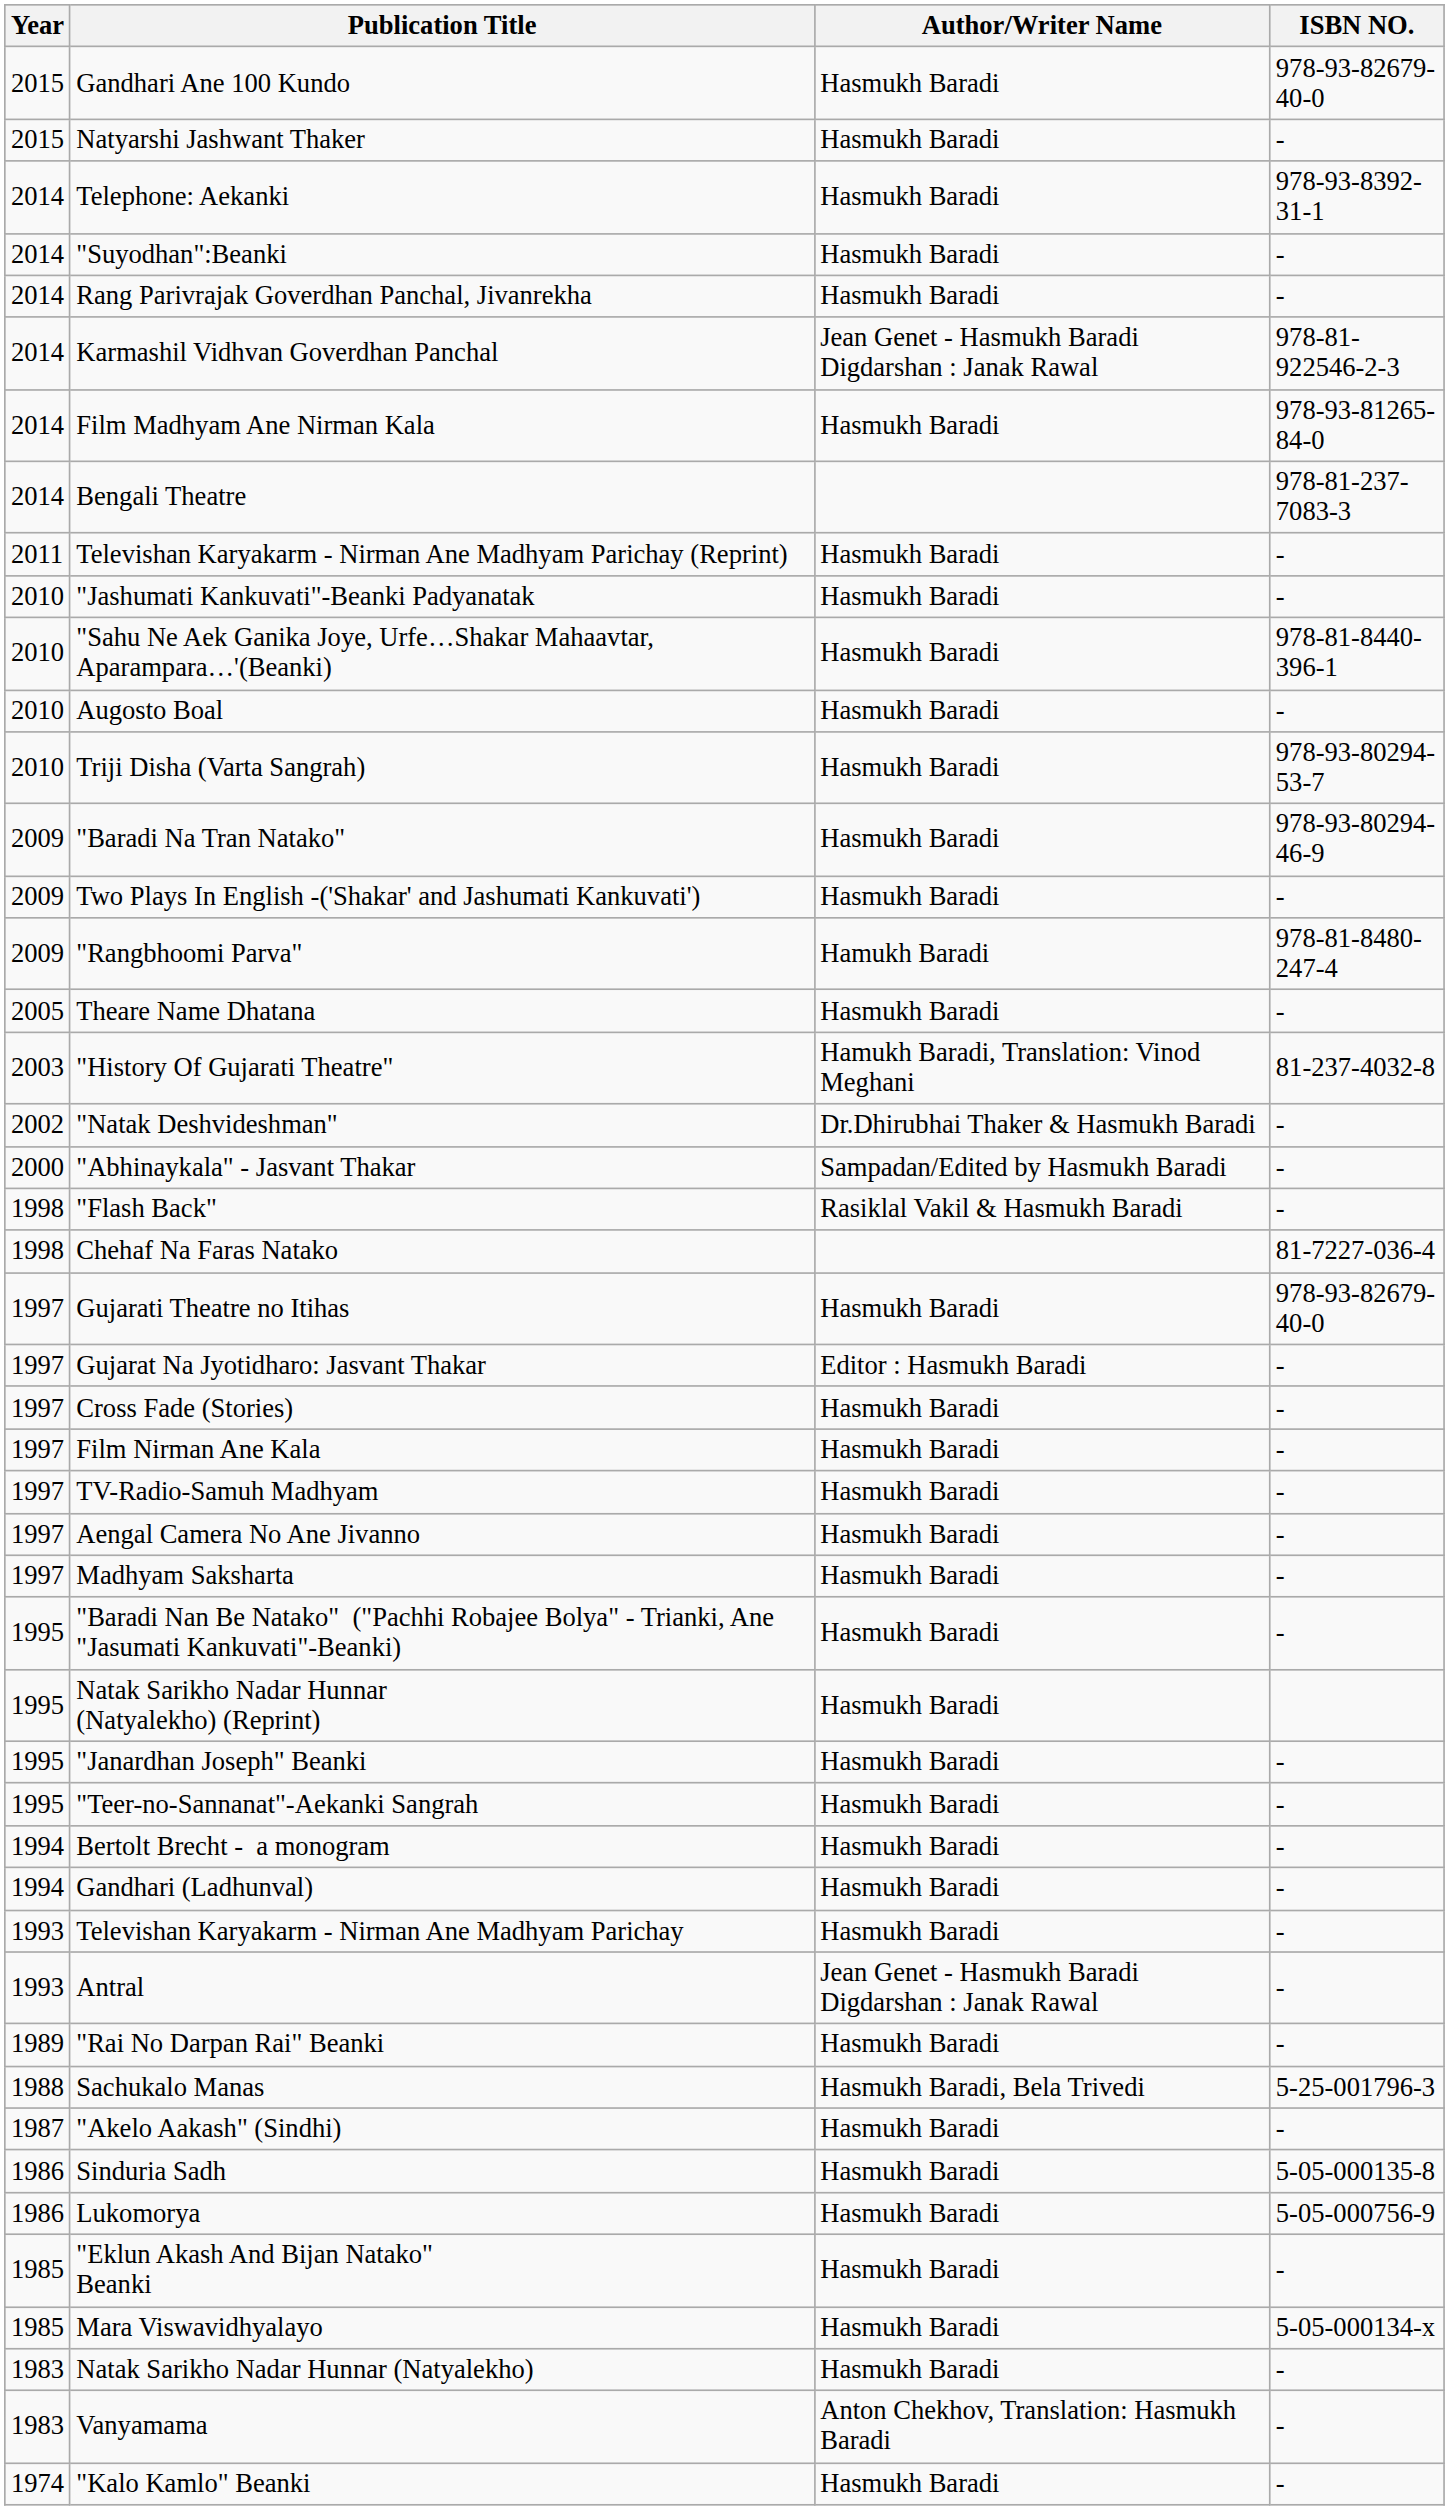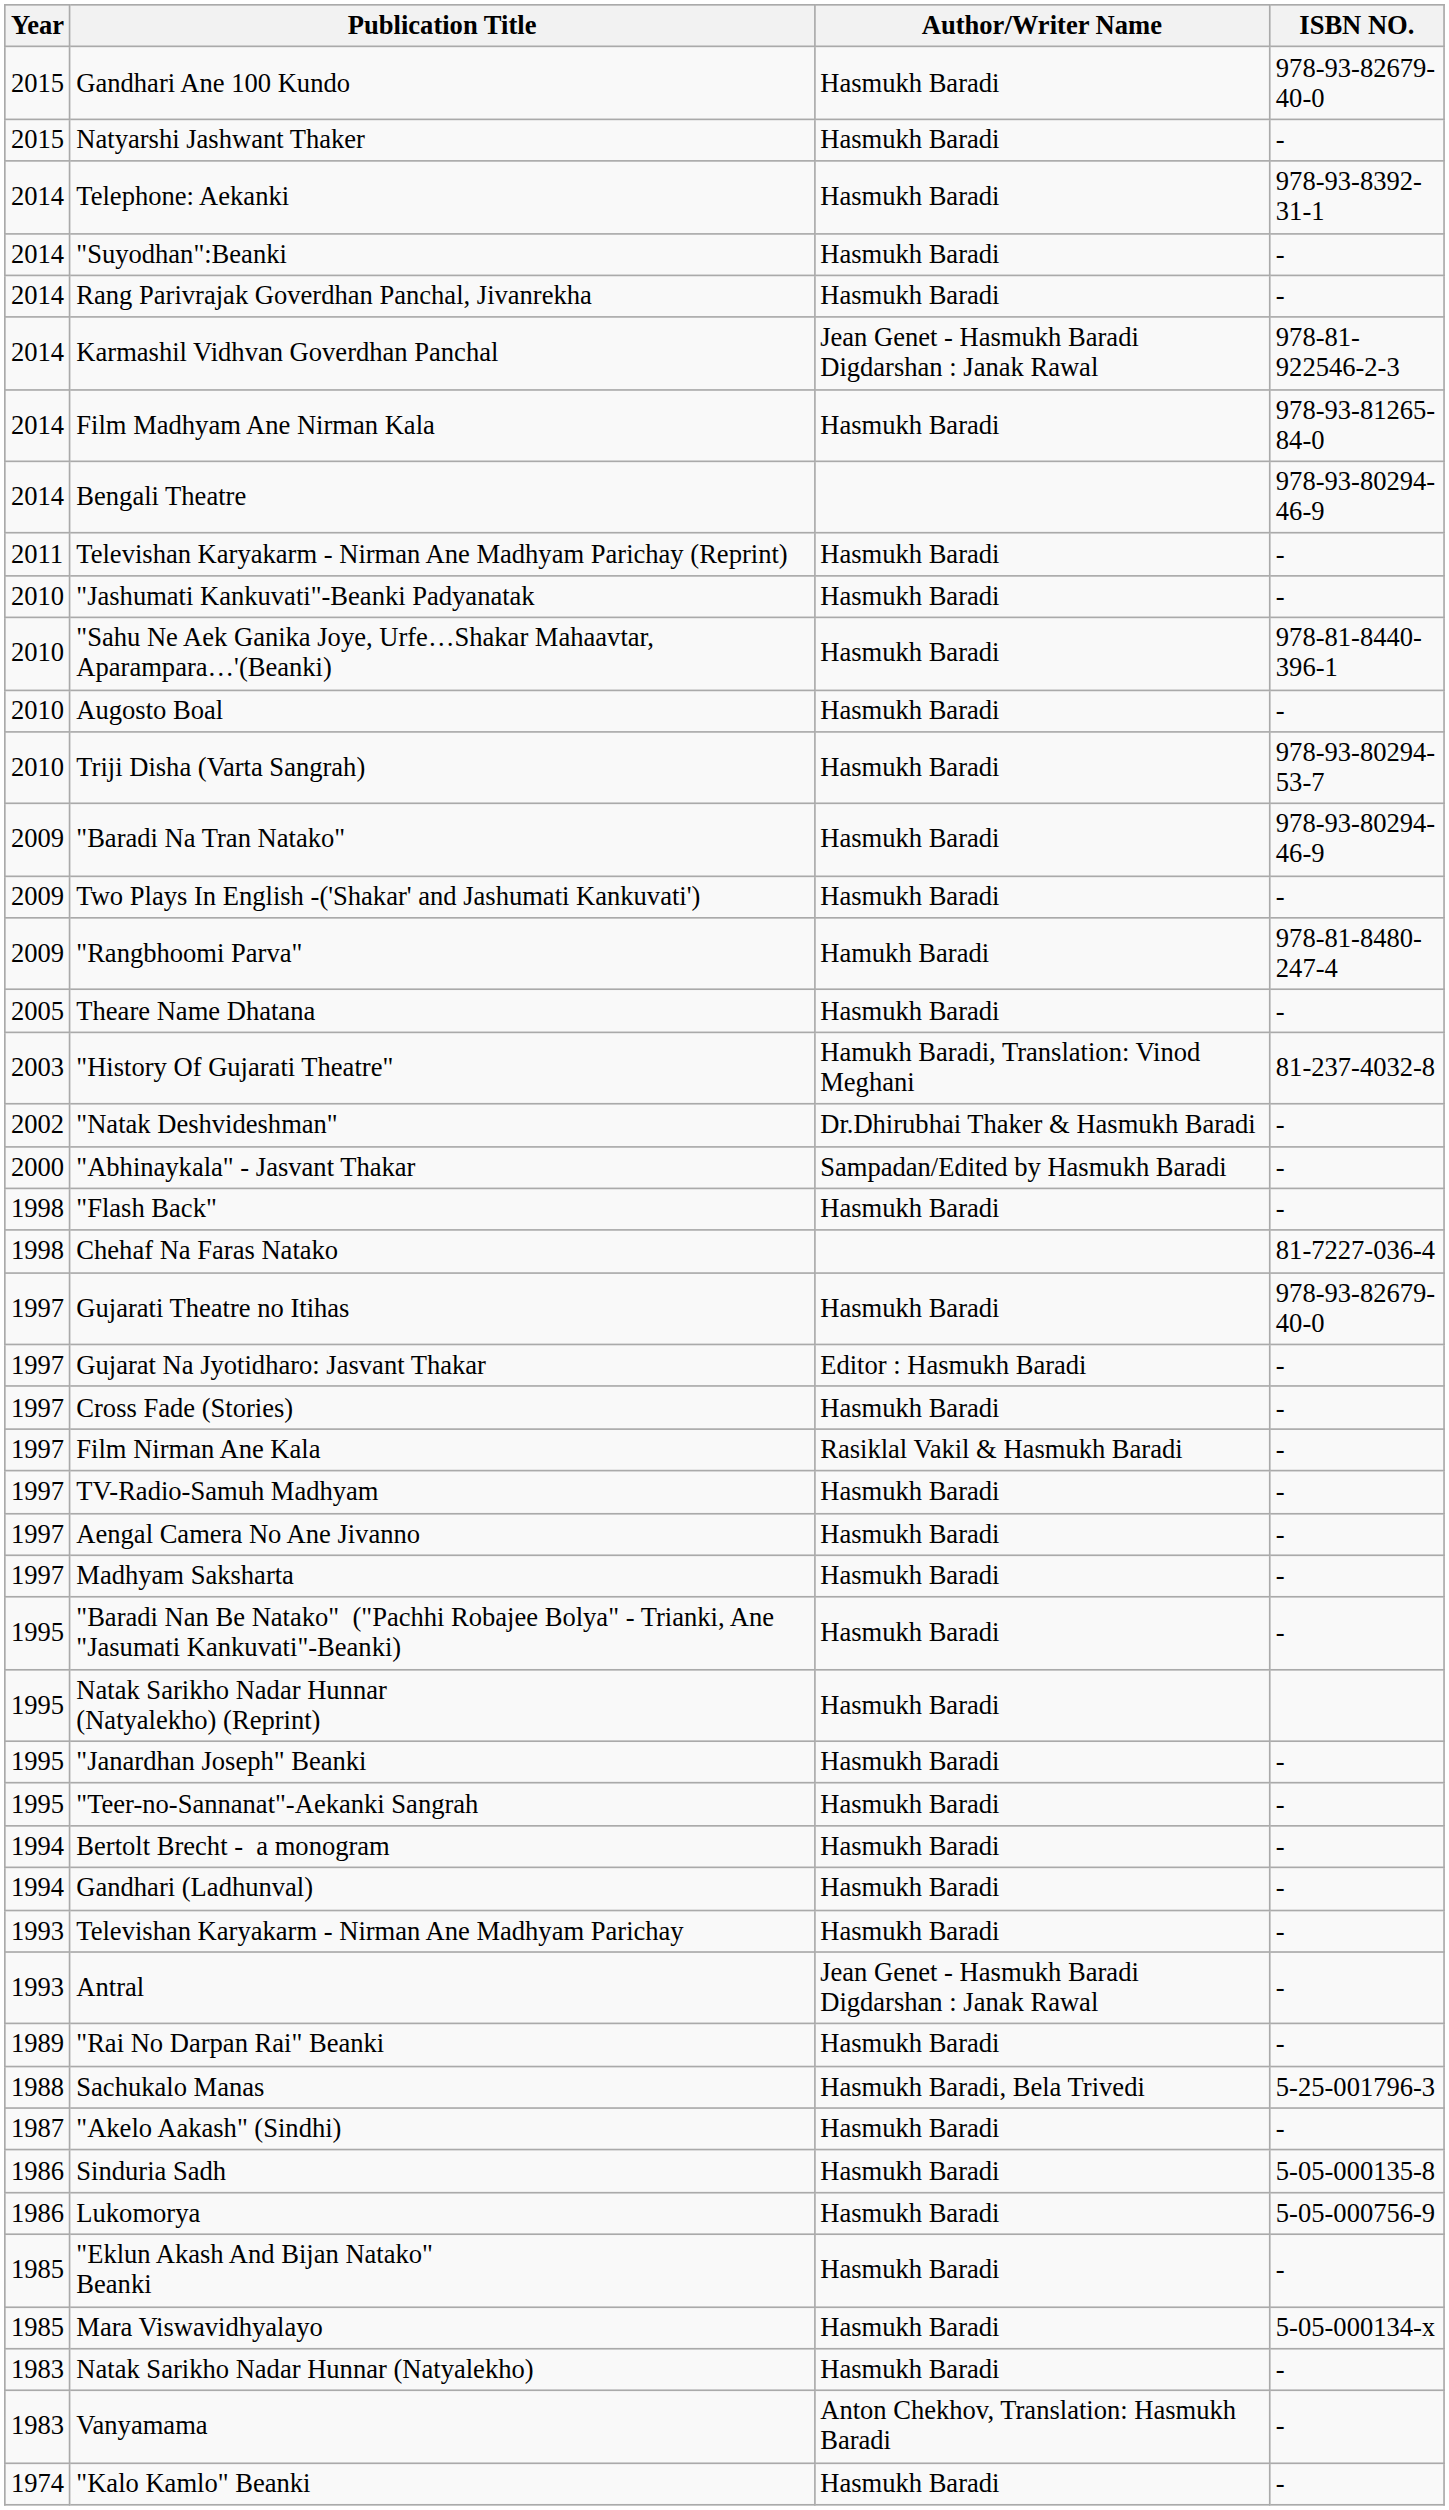Bengali Theatre | ISBN NO.: 978-81-237-7083-3 -> 978-93-80294-46-9
"Flash Back" | Author/Writer Name: Rasiklal Vakil & Hasmukh Baradi -> Hasmukh Baradi
Film Nirman Ane Kala | Author/Writer Name: Hasmukh Baradi -> Rasiklal Vakil & Hasmukh Baradi
